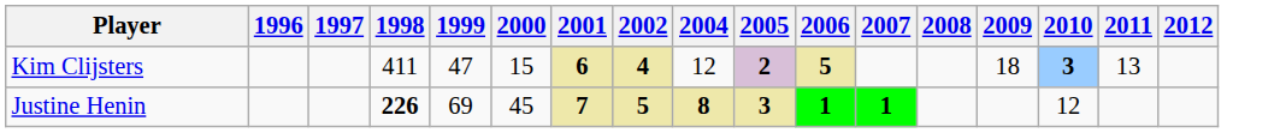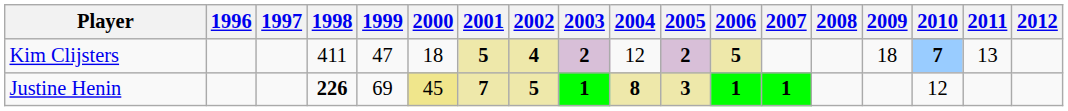+ column: 2003 | 2 | 1
Kim Clijsters | 2000: 15 -> 18
Kim Clijsters | 2001: 6 -> 5
Kim Clijsters | 2010: 3 -> 7
Justine Henin | 2000: no background -> khaki background
